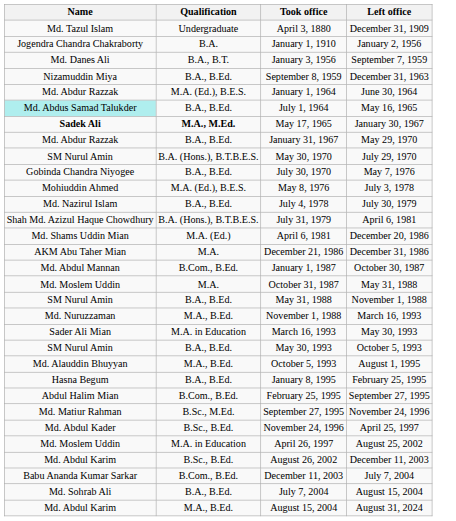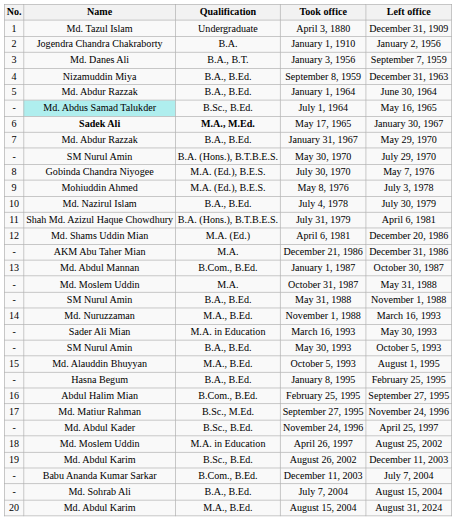+ column: No. | 1 | 2 | 3 | 4 | 5 | - | 6 | 7 | - | 8 | 9 | 10 | 11 | 12 | - | 13 | - | - | 14 | - | - | 15 | - | 16 | 17 | - | 18 | 19 | - | - | 20
January 1, 1964 | Qualification: M.A. (Ed.), B.E.S. -> B.A., B.Ed.
July 1, 1964 | Qualification: B.A., B.Ed. -> B.Sc., B.Ed.
July 30, 1970 | Qualification: B.A., B.Ed. -> M.A. (Ed.), B.E.S.
